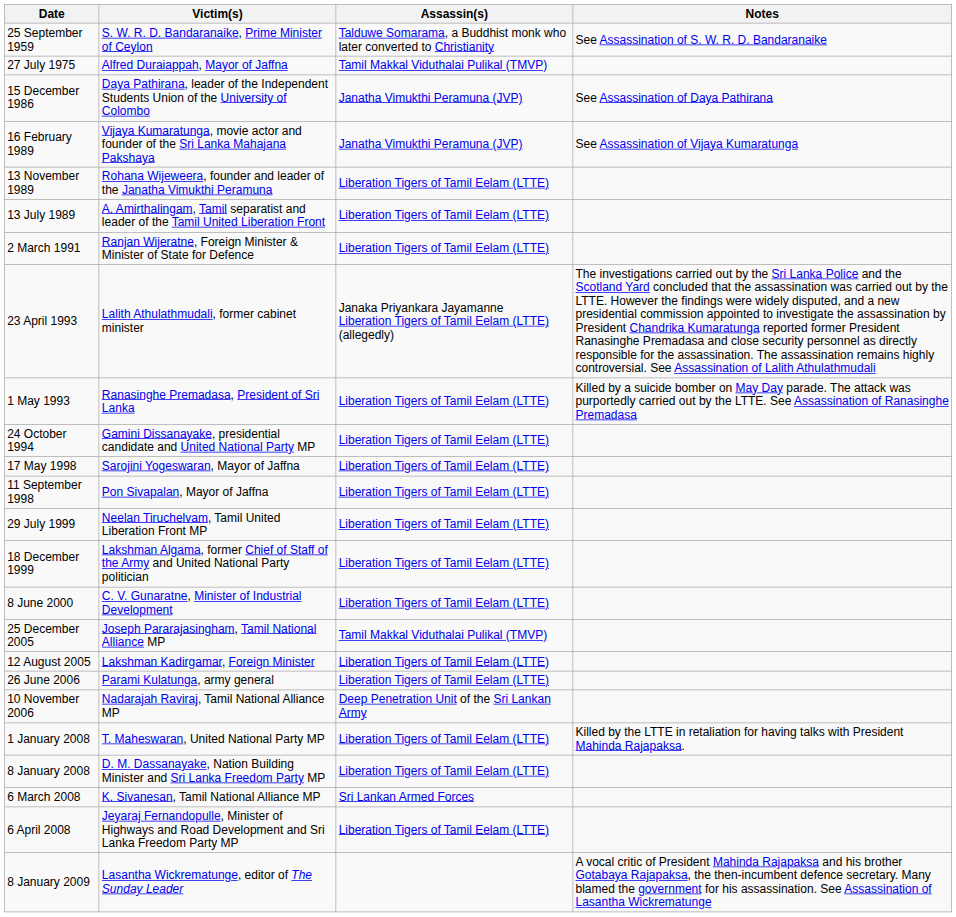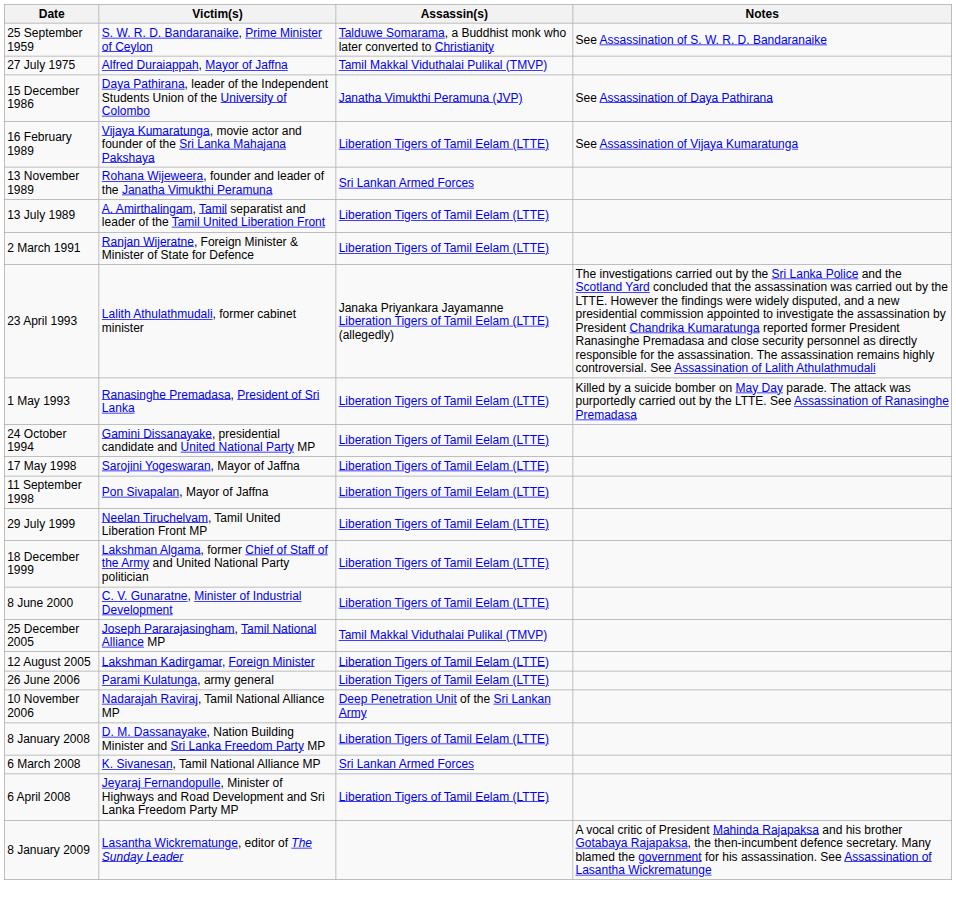16 February 1989 | Assassin(s): Janatha Vimukthi Peramuna (JVP) -> Liberation Tigers of Tamil Eelam (LTTE)
13 November 1989 | Assassin(s): Liberation Tigers of Tamil Eelam (LTTE) -> Sri Lankan Armed Forces
- row: 1 January 2008 | T. Maheswaran, United National Party MP | Liberation Tigers of Tamil Eelam (LTTE) | Killed by the LTTE in retaliation for having talks with President Mahinda Rajapaksa.
